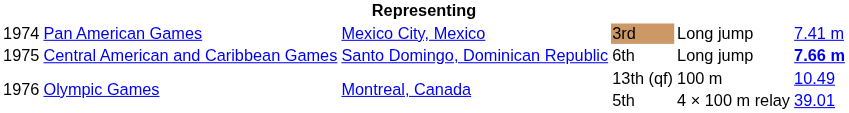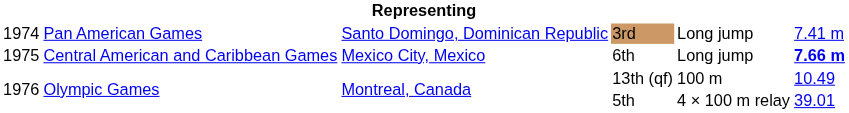3rd | column 3: Mexico City, Mexico -> Santo Domingo, Dominican Republic
6th | column 3: Santo Domingo, Dominican Republic -> Mexico City, Mexico
